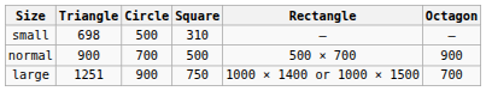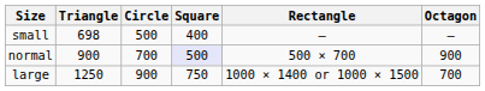small | Square: 310 -> 400
normal | Square: no background -> lavender background
large | Triangle: 1251 -> 1250
